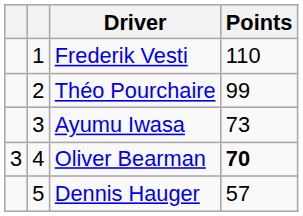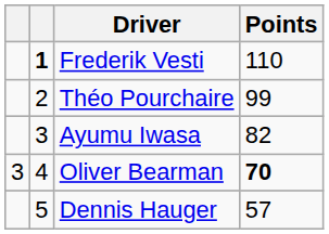Frederik Vesti | column 2: normal -> bold
Ayumu Iwasa | Points: 73 -> 82
